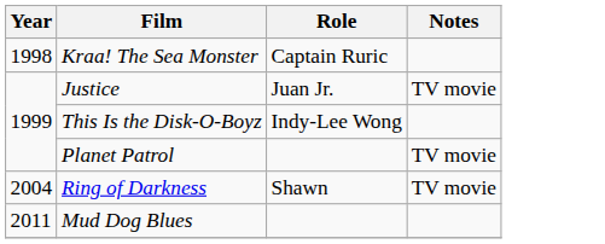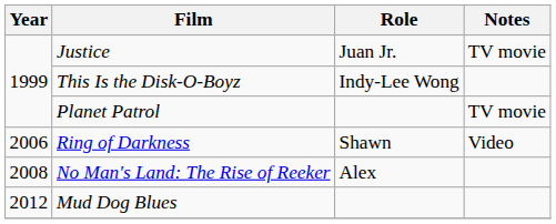- row: 1998 | Kraa! The Sea Monster | Captain Ruric
Ring of Darkness | Year: 2004 -> 2006
Ring of Darkness | Notes: TV movie -> Video
+ row: 2008 | No Man's Land: The Rise of Reeker | Alex
Mud Dog Blues | Year: 2011 -> 2012
